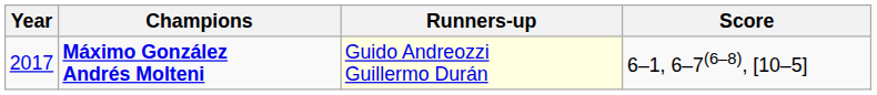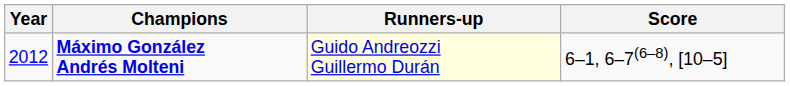Máximo González Andrés Molteni | Year: 2017 -> 2012
